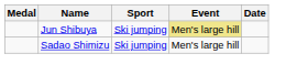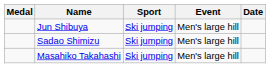Jun Shibuya | Event: khaki background -> no background
+ row: Masahiko Takahashi | Ski jumping | Men's large hill
